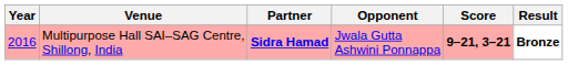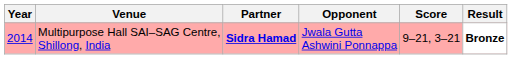Multipurpose Hall SAI–SAG Centre, Shillong, India | Year: 2016 -> 2014
Multipurpose Hall SAI–SAG Centre, Shillong, India | Score: bold -> normal
